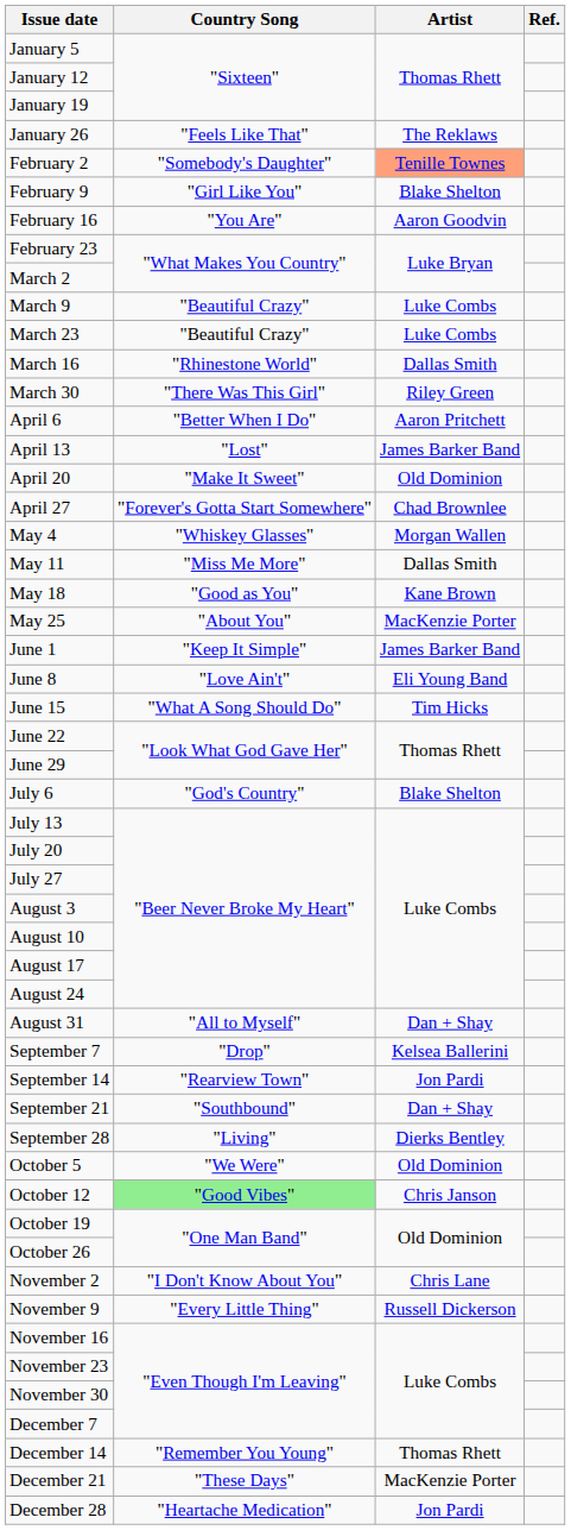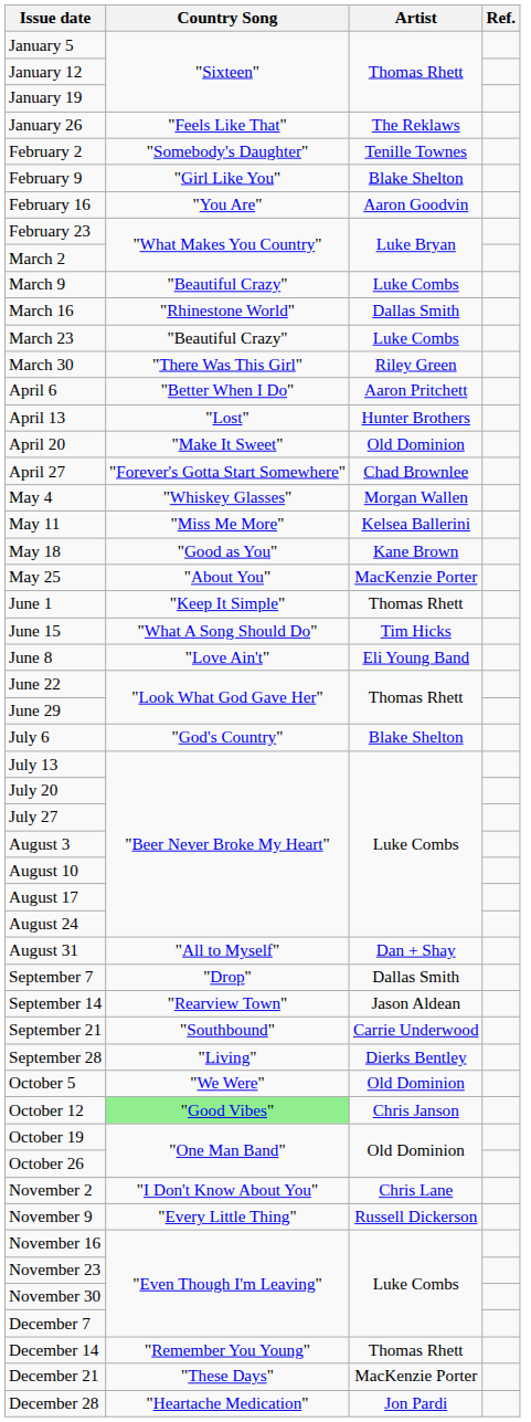February 2 | Artist: lightsalmon background -> no background
rows swapped: March 16 <-> March 23
April 13 | Artist: James Barker Band -> Hunter Brothers
May 11 | Artist: Dallas Smith -> Kelsea Ballerini
June 1 | Artist: James Barker Band -> Thomas Rhett
rows swapped: June 8 <-> June 15
September 7 | Artist: Kelsea Ballerini -> Dallas Smith
September 14 | Artist: Jon Pardi -> Jason Aldean
September 21 | Artist: Dan + Shay -> Carrie Underwood
